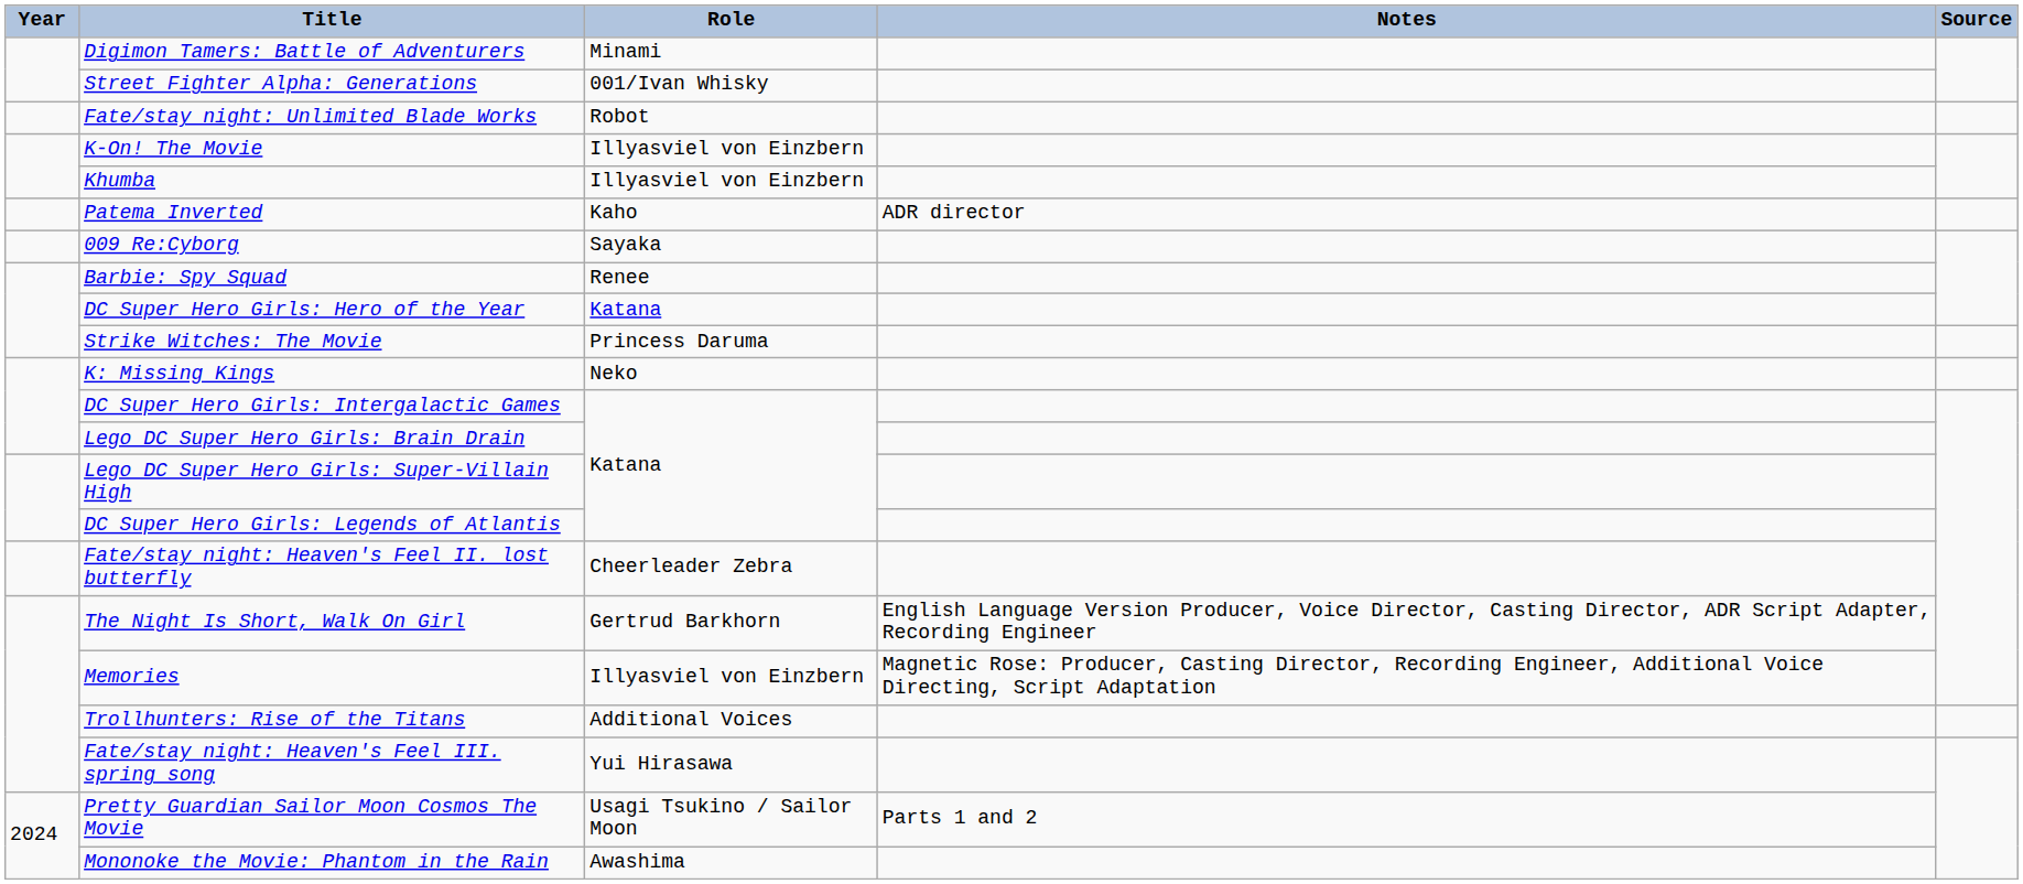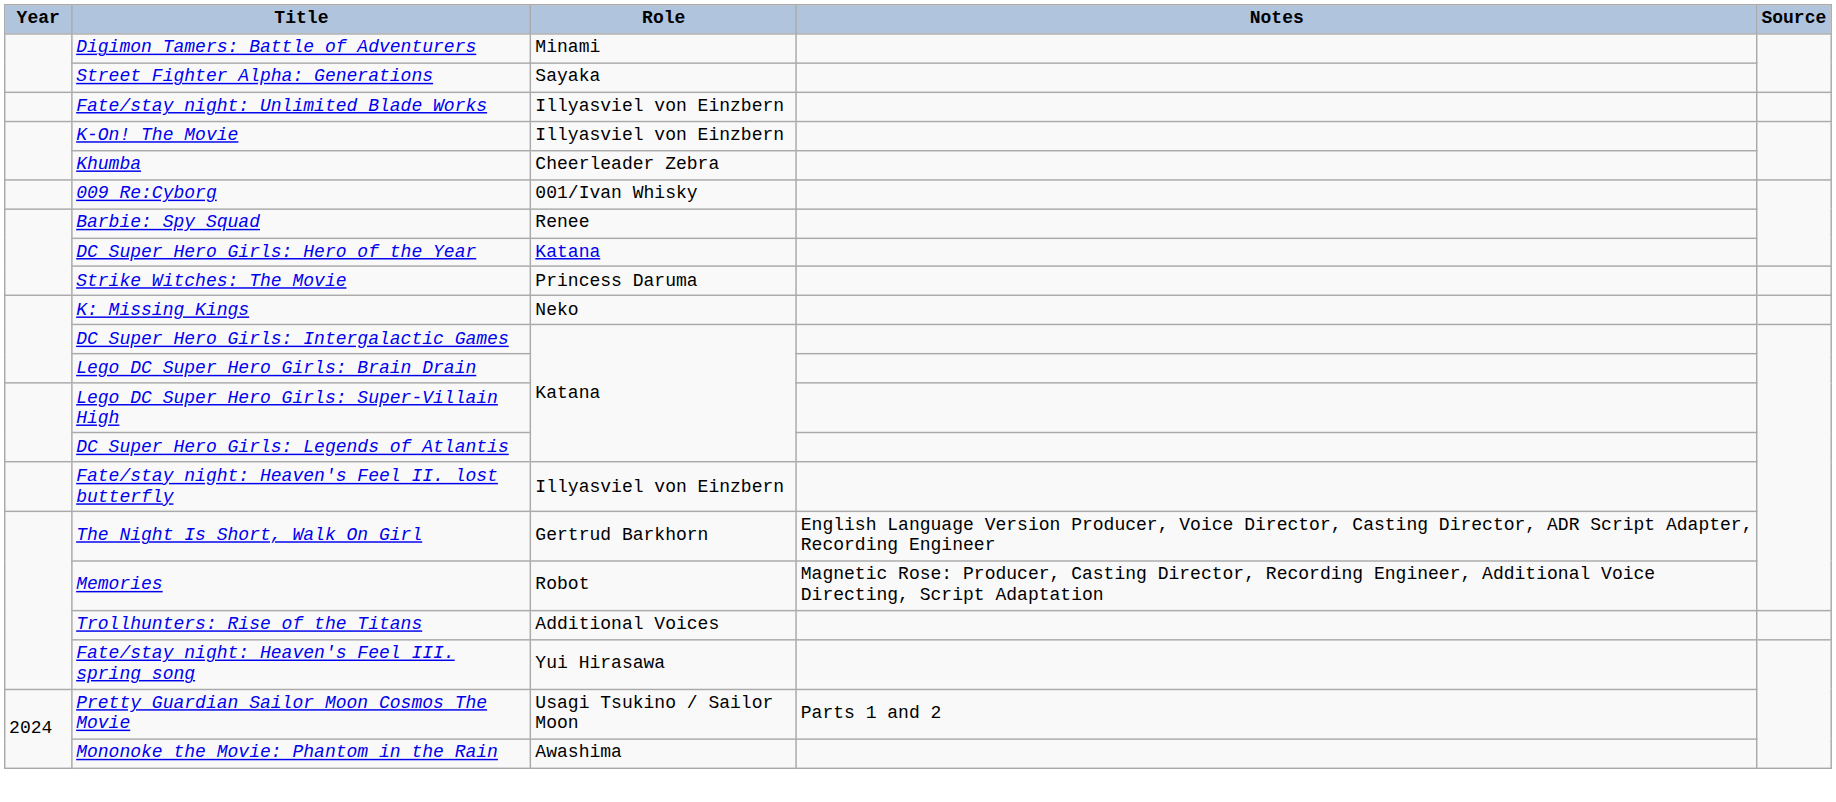Street Fighter Alpha: Generations | Role: 001/Ivan Whisky -> Sayaka
Fate/stay night: Unlimited Blade Works | Role: Robot -> Illyasviel von Einzbern
Khumba | Role: Illyasviel von Einzbern -> Cheerleader Zebra
- row: Patema Inverted | Kaho | ADR director
009 Re:Cyborg | Role: Sayaka -> 001/Ivan Whisky
Fate/stay night: Heaven's Feel II. lost butterfly | Role: Cheerleader Zebra -> Illyasviel von Einzbern
Memories | Role: Illyasviel von Einzbern -> Robot
